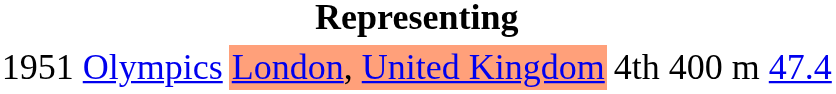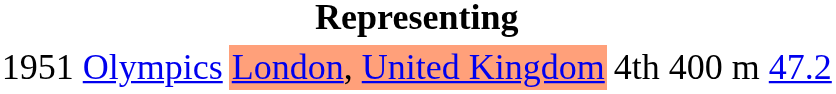Olympics | column 6: 47.4 -> 47.2
